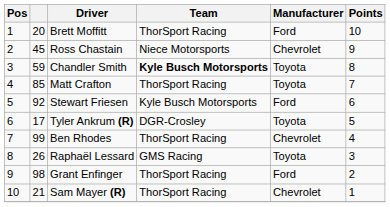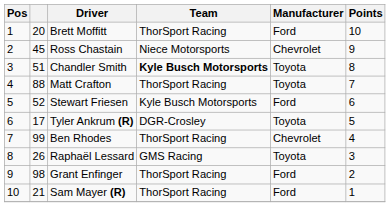Chandler Smith | column 2: 59 -> 51
Matt Crafton | column 2: 85 -> 88
Stewart Friesen | column 2: 92 -> 52
Sam Mayer (R) | Manufacturer: Chevrolet -> Ford
